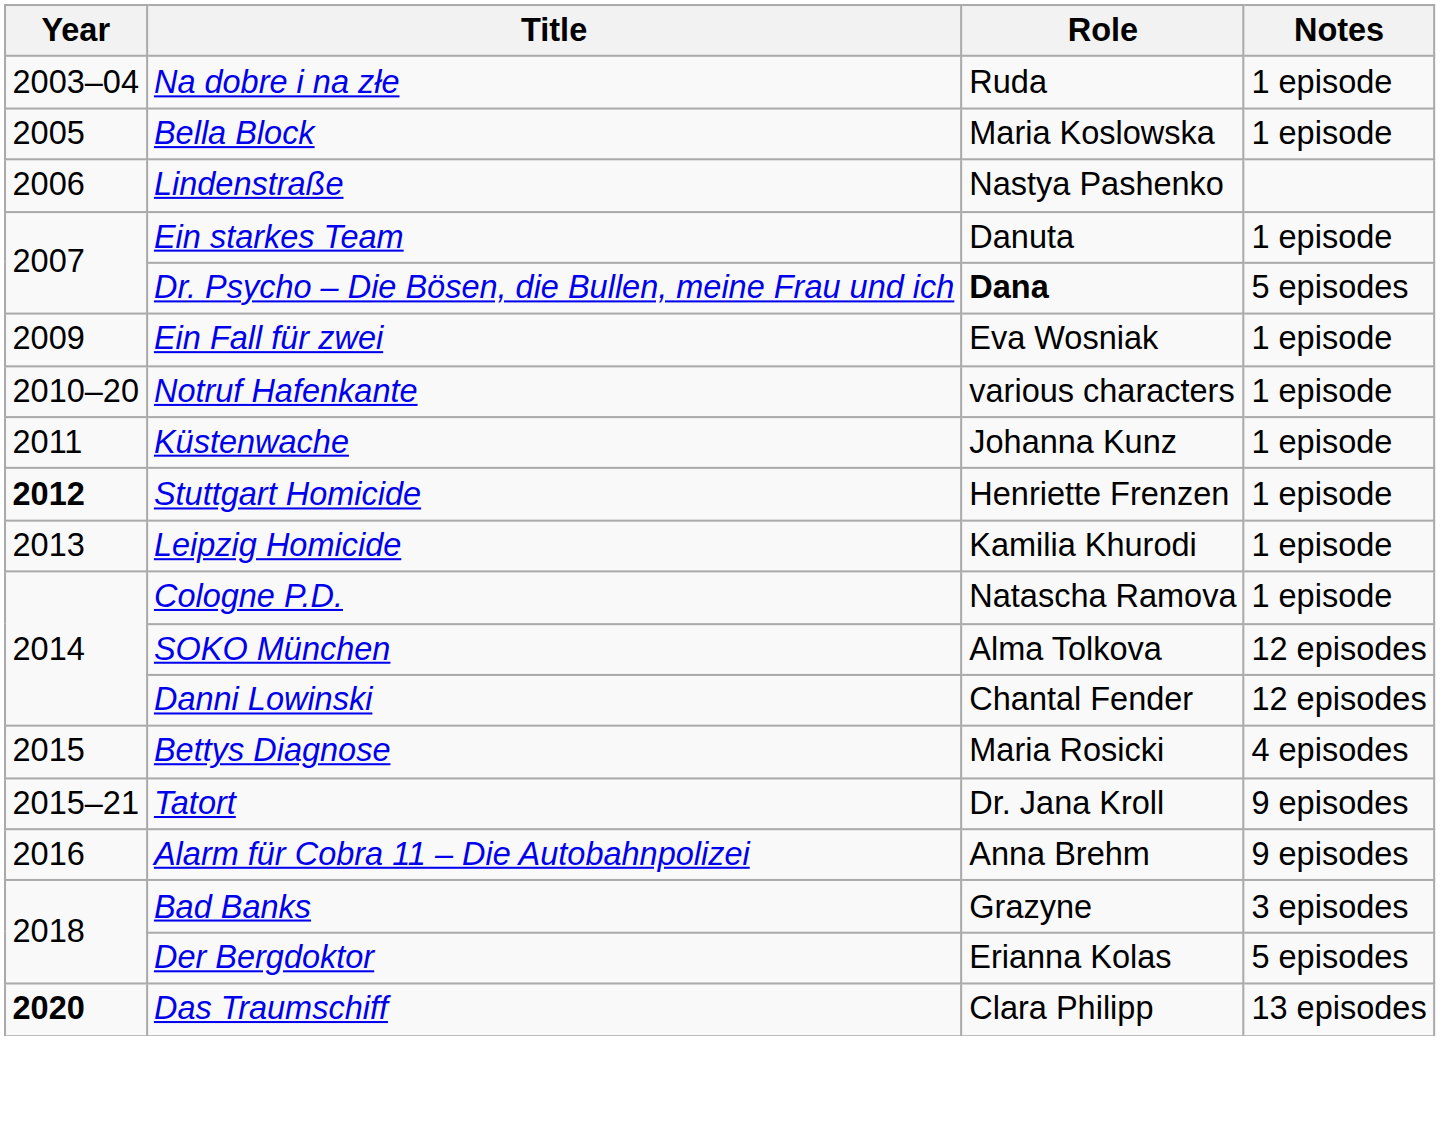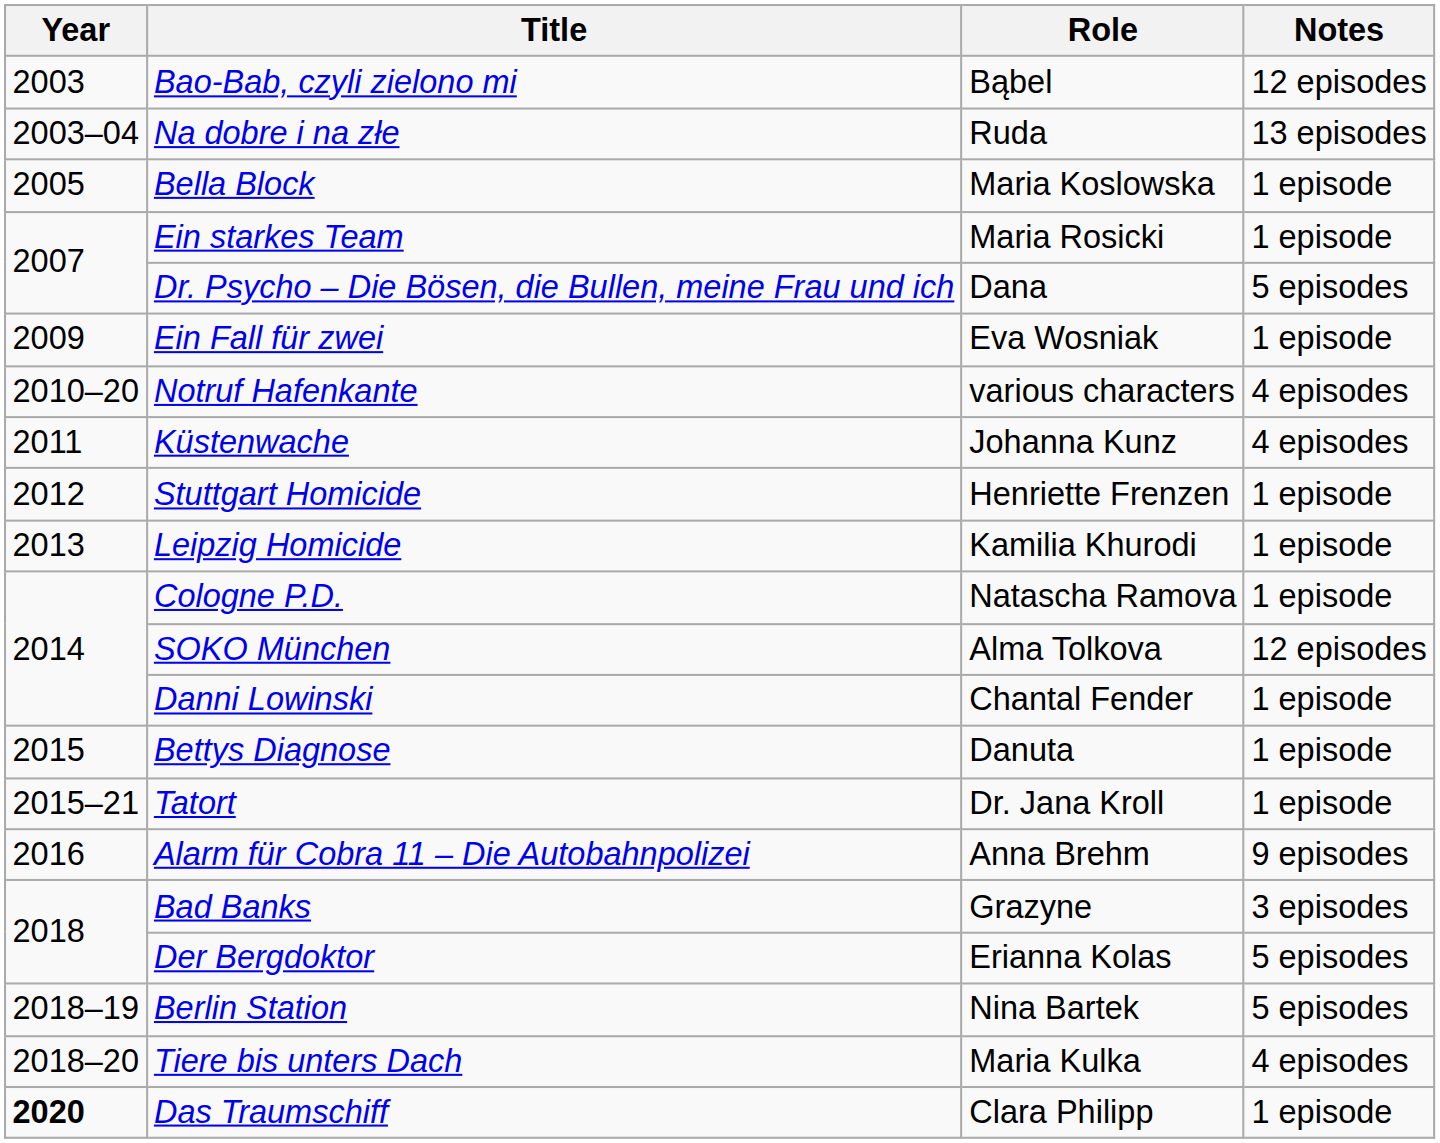+ row: 2003 | Bao-Bab, czyli zielono mi | Bąbel | 12 episodes
Na dobre i na złe | Notes: 1 episode -> 13 episodes
- row: 2006 | Lindenstraße | Nastya Pashenko
Ein starkes Team | Role: Danuta -> Maria Rosicki
Dr. Psycho – Die Bösen, die Bullen, meine Frau und ich | Role: bold -> normal
Notruf Hafenkante | Notes: 1 episode -> 4 episodes
Küstenwache | Notes: 1 episode -> 4 episodes
Stuttgart Homicide | Year: bold -> normal
Danni Lowinski | Notes: 12 episodes -> 1 episode
Bettys Diagnose | Role: Maria Rosicki -> Danuta
Bettys Diagnose | Notes: 4 episodes -> 1 episode
Tatort | Notes: 9 episodes -> 1 episode
+ row: 2018–19 | Berlin Station | Nina Bartek | 5 episodes
+ row: 2018–20 | Tiere bis unters Dach | Maria Kulka | 4 episodes
Das Traumschiff | Notes: 13 episodes -> 1 episode
